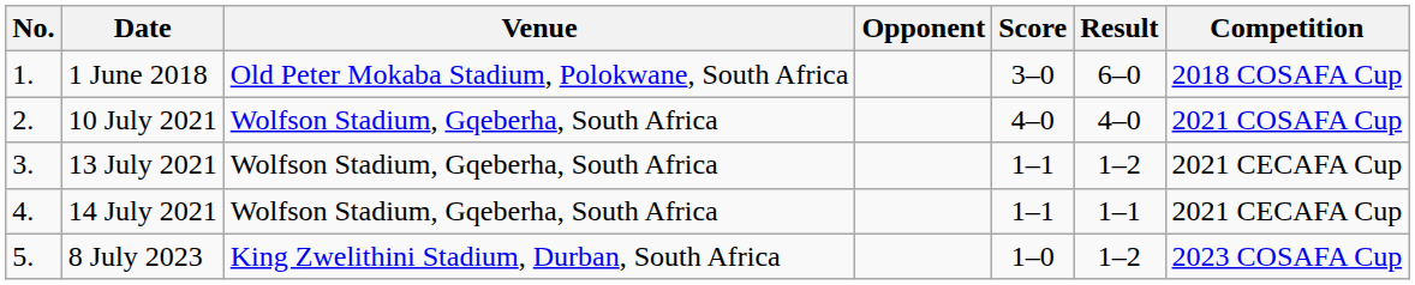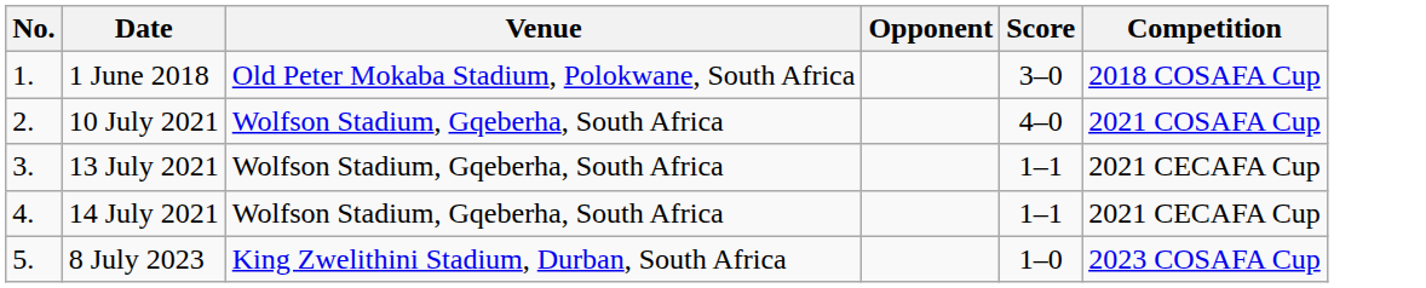- column: Result | 6–0 | 4–0 | 1–2 | 1–1 | 1–2
